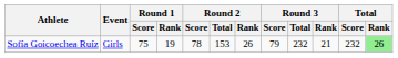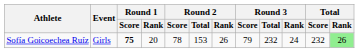Sofía Goicoechea Ruíz | Round 1 / Score: normal -> bold
Sofía Goicoechea Ruíz | Round 1 / Rank: 19 -> 20
Sofía Goicoechea Ruíz | Round 3 / Rank: 21 -> 24
